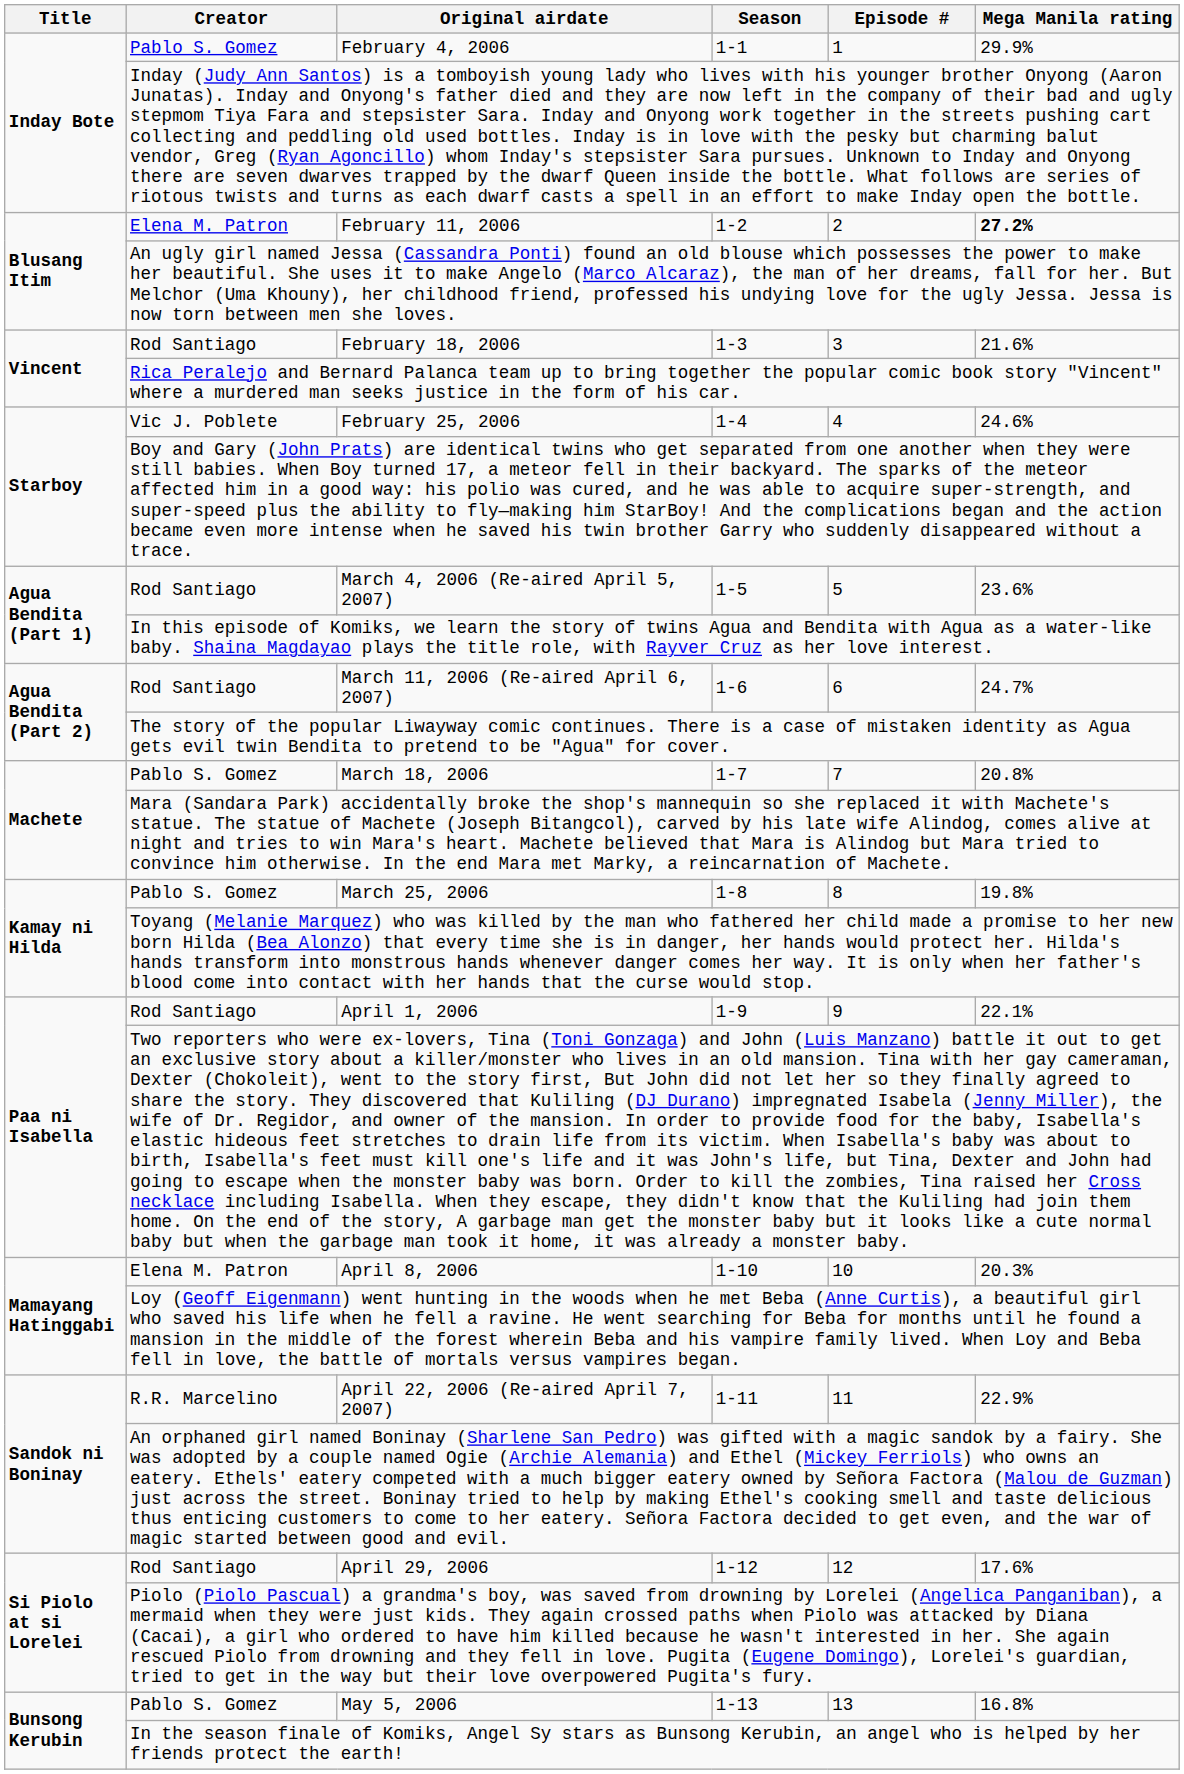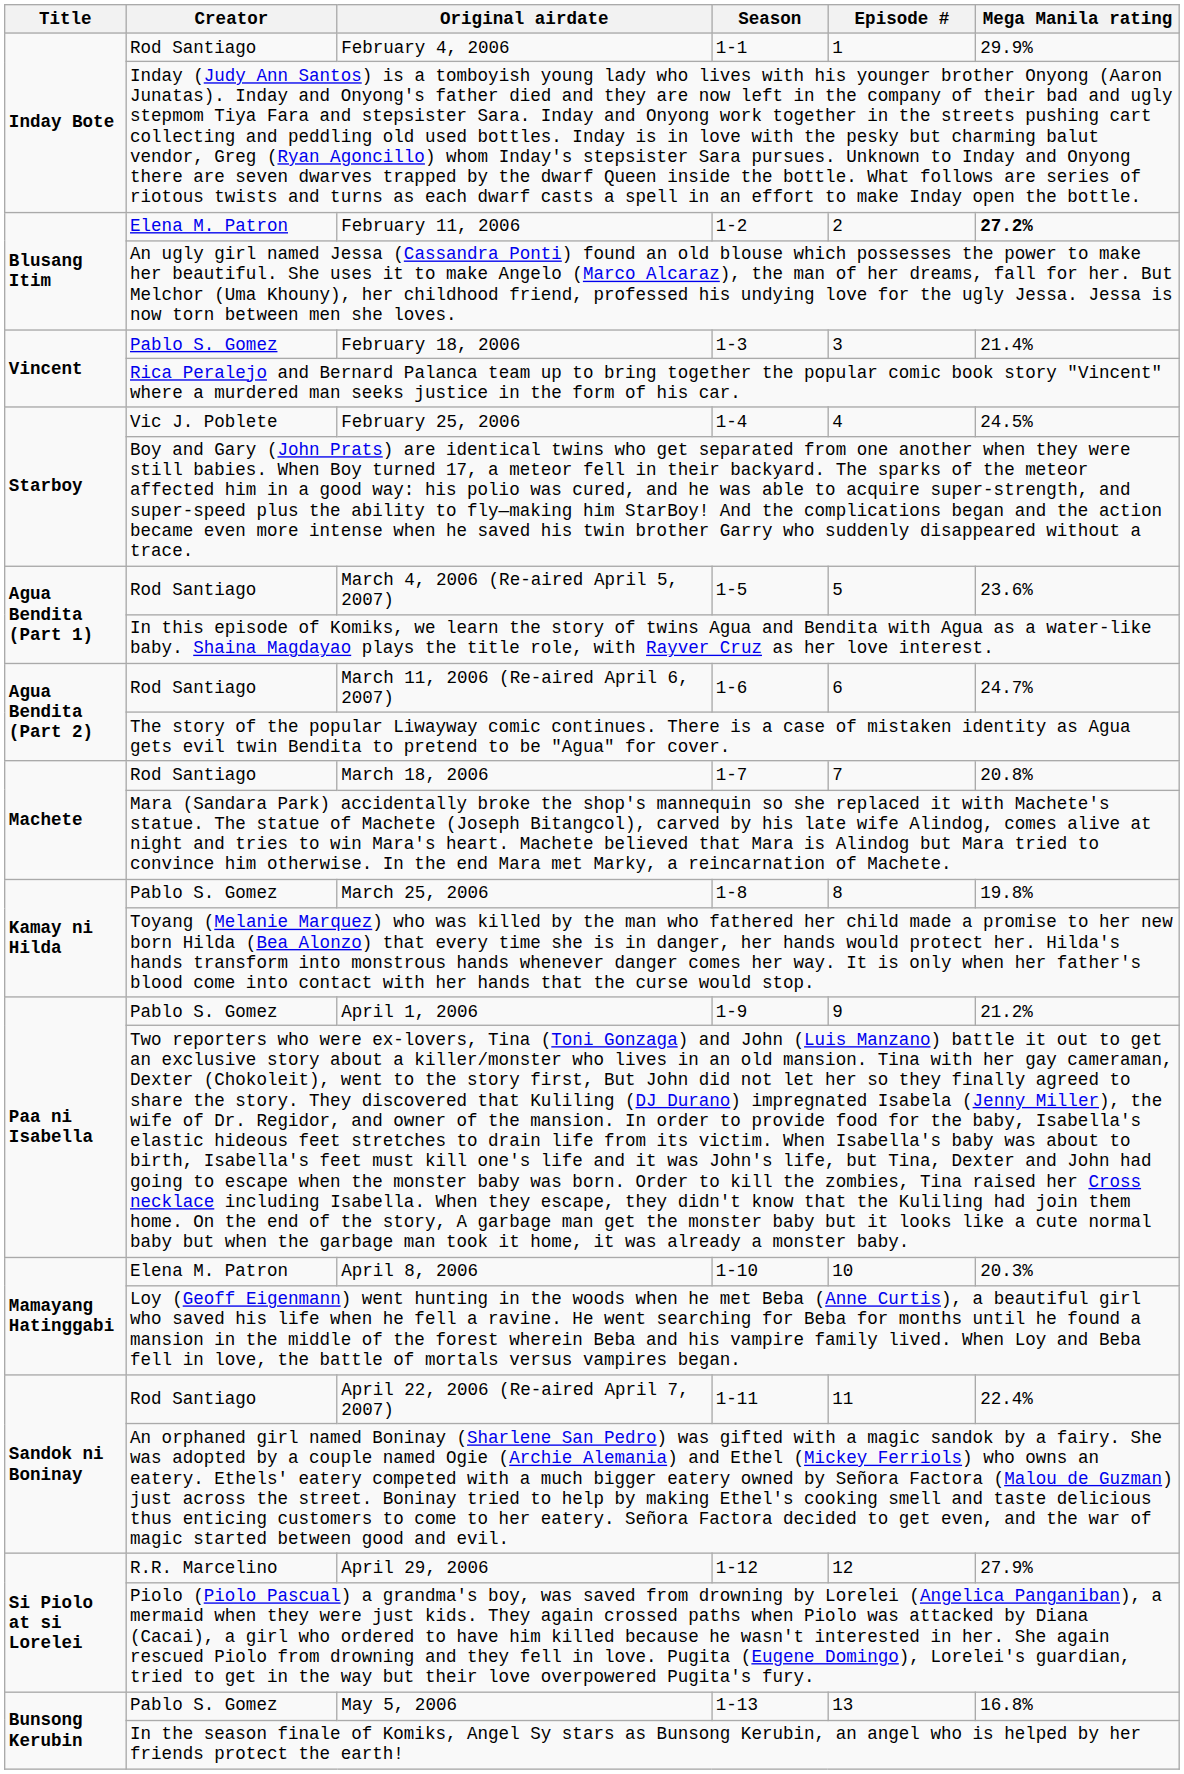February 4, 2006 | Creator: Pablo S. Gomez -> Rod Santiago
February 18, 2006 | Creator: Rod Santiago -> Pablo S. Gomez
February 18, 2006 | Mega Manila rating: 21.6% -> 21.4%
February 25, 2006 | Mega Manila rating: 24.6% -> 24.5%
March 18, 2006 | Creator: Pablo S. Gomez -> Rod Santiago
April 1, 2006 | Creator: Rod Santiago -> Pablo S. Gomez
April 1, 2006 | Mega Manila rating: 22.1% -> 21.2%
April 22, 2006 (Re-aired April 7, 2007) | Creator: R.R. Marcelino -> Rod Santiago
April 22, 2006 (Re-aired April 7, 2007) | Mega Manila rating: 22.9% -> 22.4%
April 29, 2006 | Creator: Rod Santiago -> R.R. Marcelino
April 29, 2006 | Mega Manila rating: 17.6% -> 27.9%
